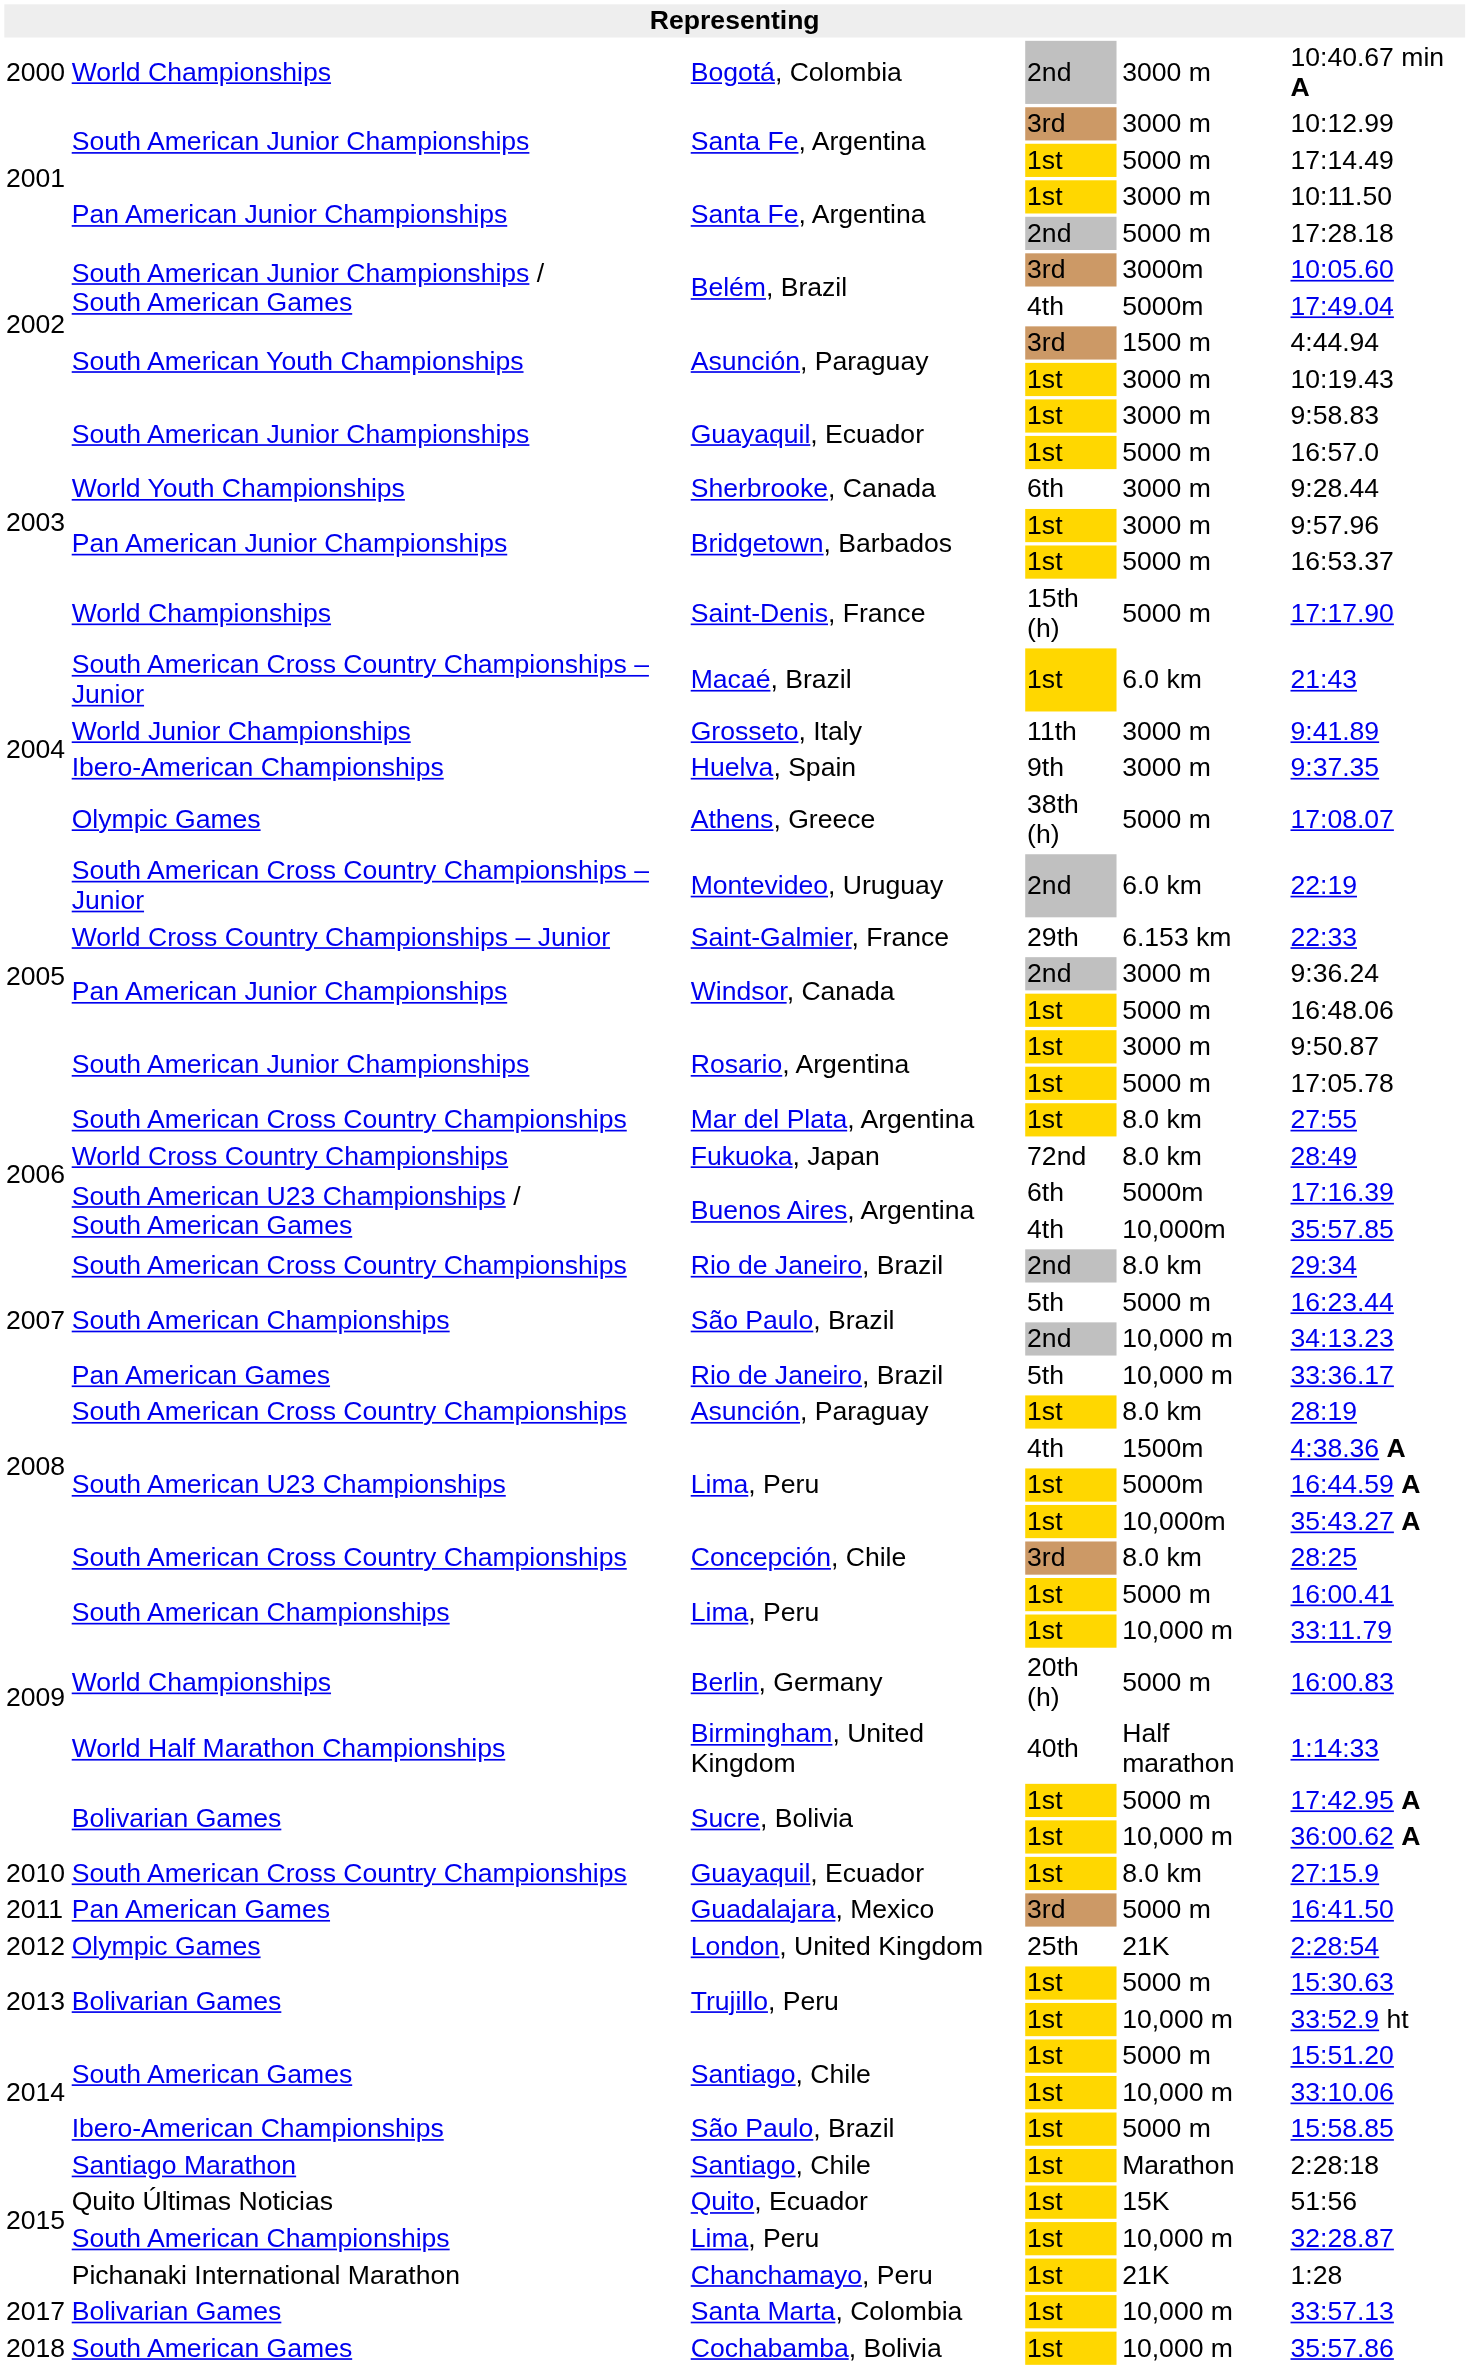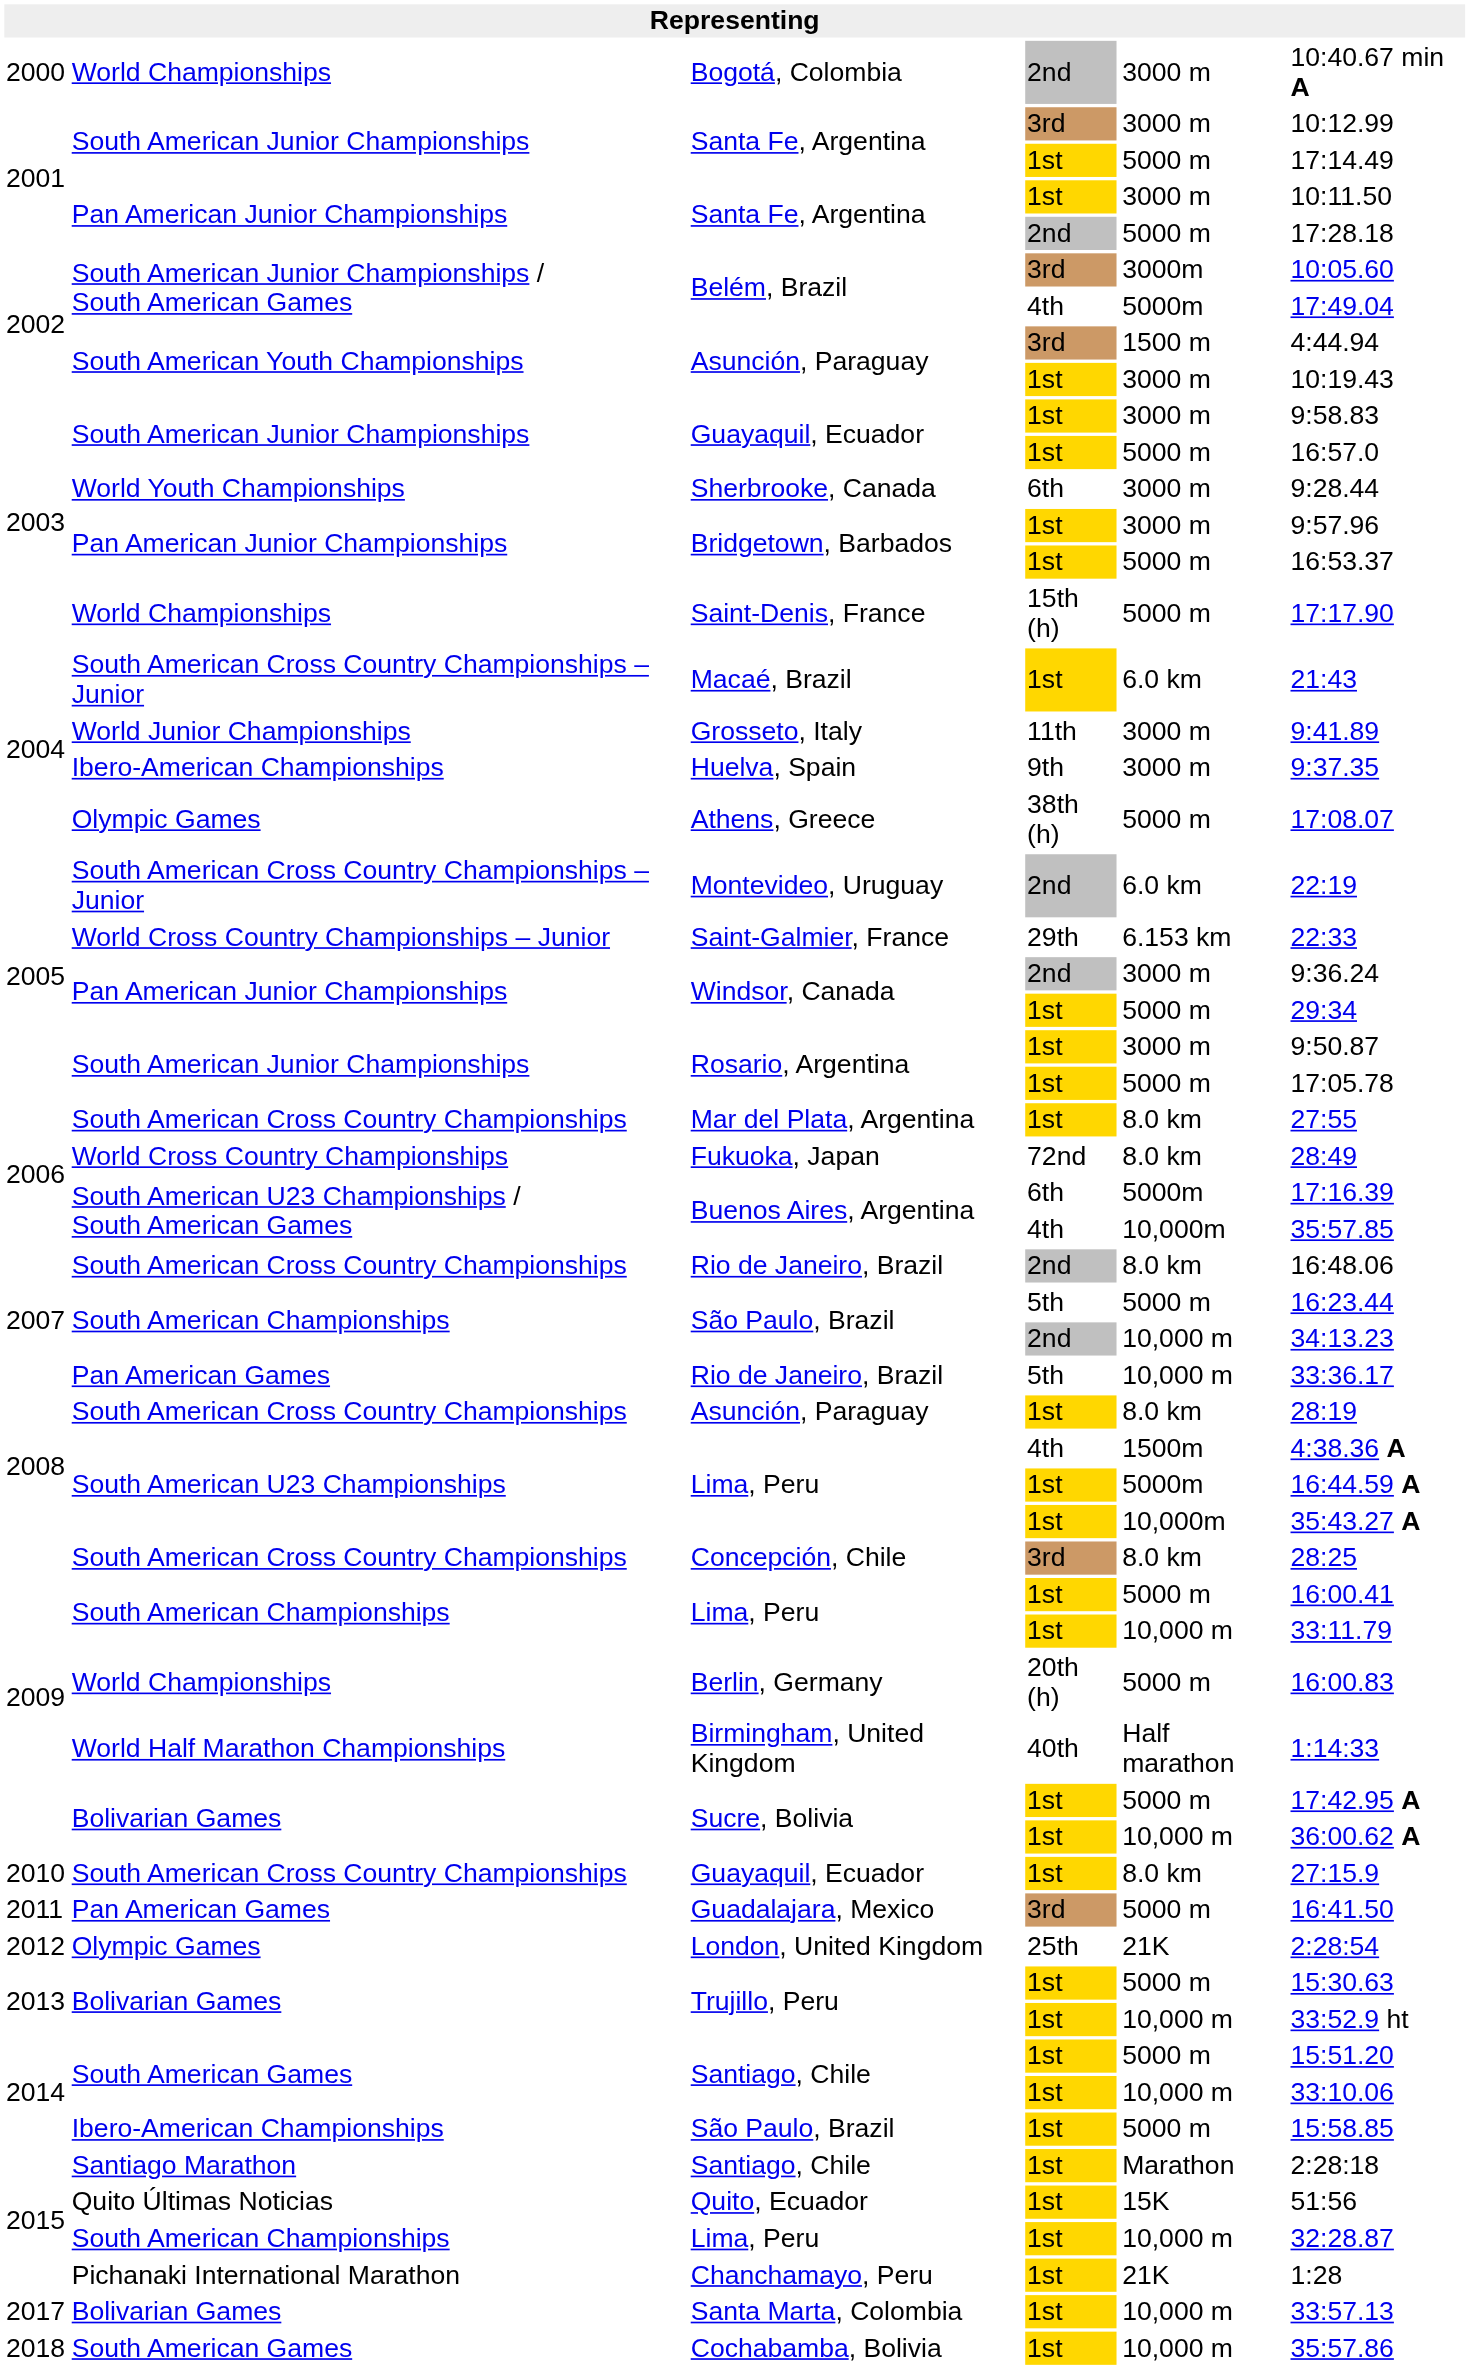Windsor, Canada / 1st | column 6: 16:48.06 -> 29:34
Rio de Janeiro, Brazil / 2nd | column 6: 29:34 -> 16:48.06
